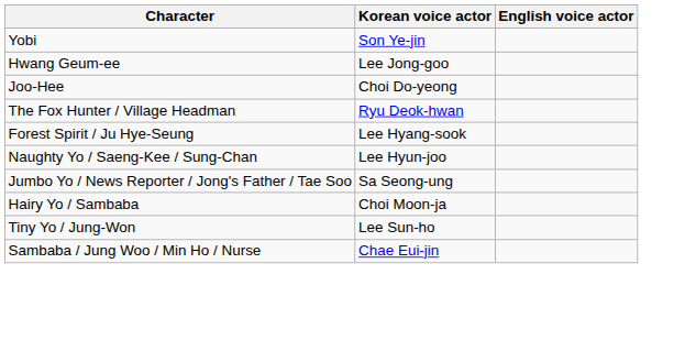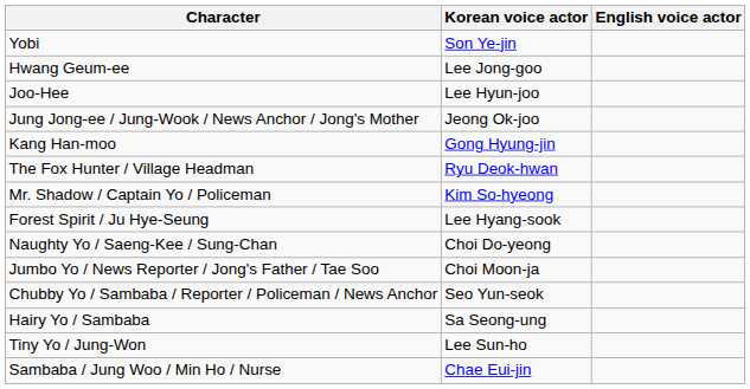Joo-Hee | Korean voice actor: Choi Do-yeong -> Lee Hyun-joo
+ row: Jung Jong-ee / Jung-Wook / News Anchor / Jong's Mother | Jeong Ok-joo
+ row: Kang Han-moo | Gong Hyung-jin
+ row: Mr. Shadow / Captain Yo / Policeman | Kim So-hyeong
Naughty Yo / Saeng-Kee / Sung-Chan | Korean voice actor: Lee Hyun-joo -> Choi Do-yeong
Jumbo Yo / News Reporter / Jong's Father / Tae Soo | Korean voice actor: Sa Seong-ung -> Choi Moon-ja
+ row: Chubby Yo / Sambaba / Reporter / Policeman / News Anchor | Seo Yun-seok
Hairy Yo / Sambaba | Korean voice actor: Choi Moon-ja -> Sa Seong-ung
